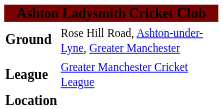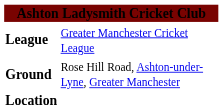rows swapped: League <-> Ground
